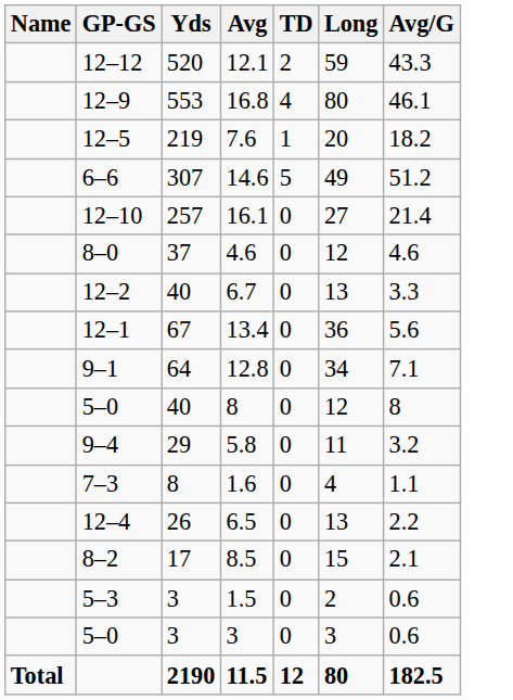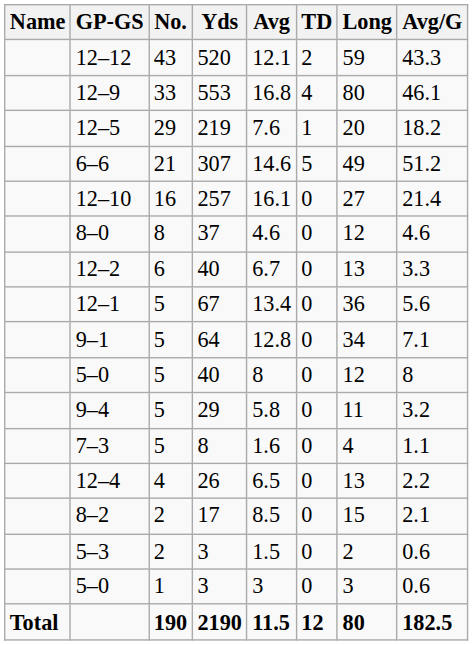+ column: No. | 43 | 33 | 29 | 21 | 16 | 8 | 6 | 5 | 5 | 5 | 5 | 5 | 4 | 2 | 2 | 1 | 190
